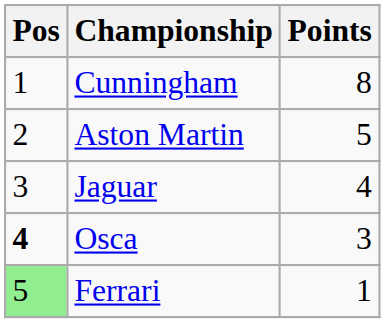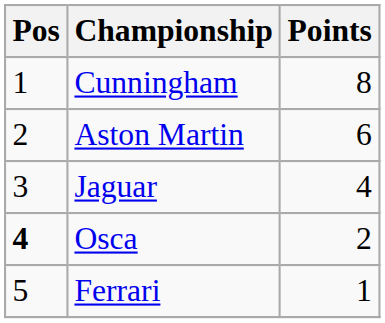Aston Martin | Points: 5 -> 6
Osca | Points: 3 -> 2
Ferrari | Pos: lightgreen background -> no background
